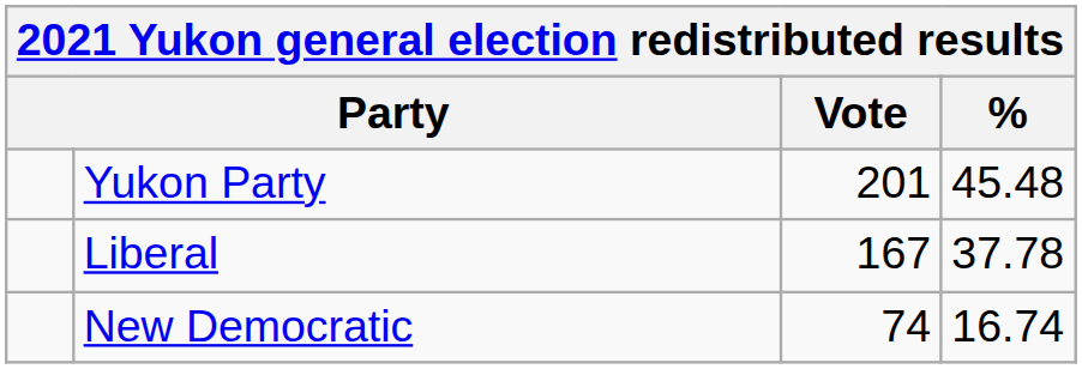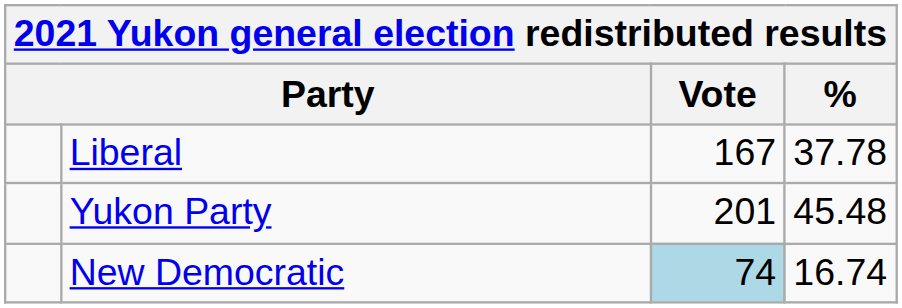rows swapped: Yukon Party <-> Liberal
New Democratic | Vote: no background -> lightblue background
